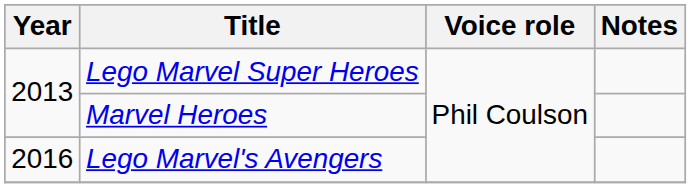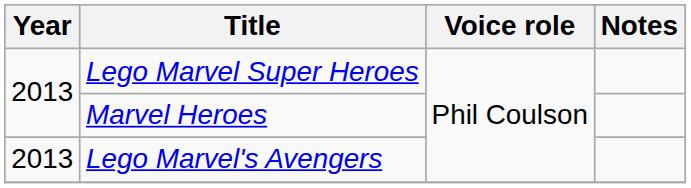Lego Marvel's Avengers | Year: 2016 -> 2013
